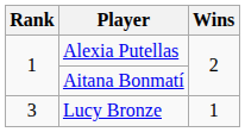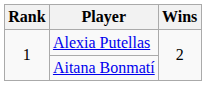- row: 3 | Lucy Bronze | 1
